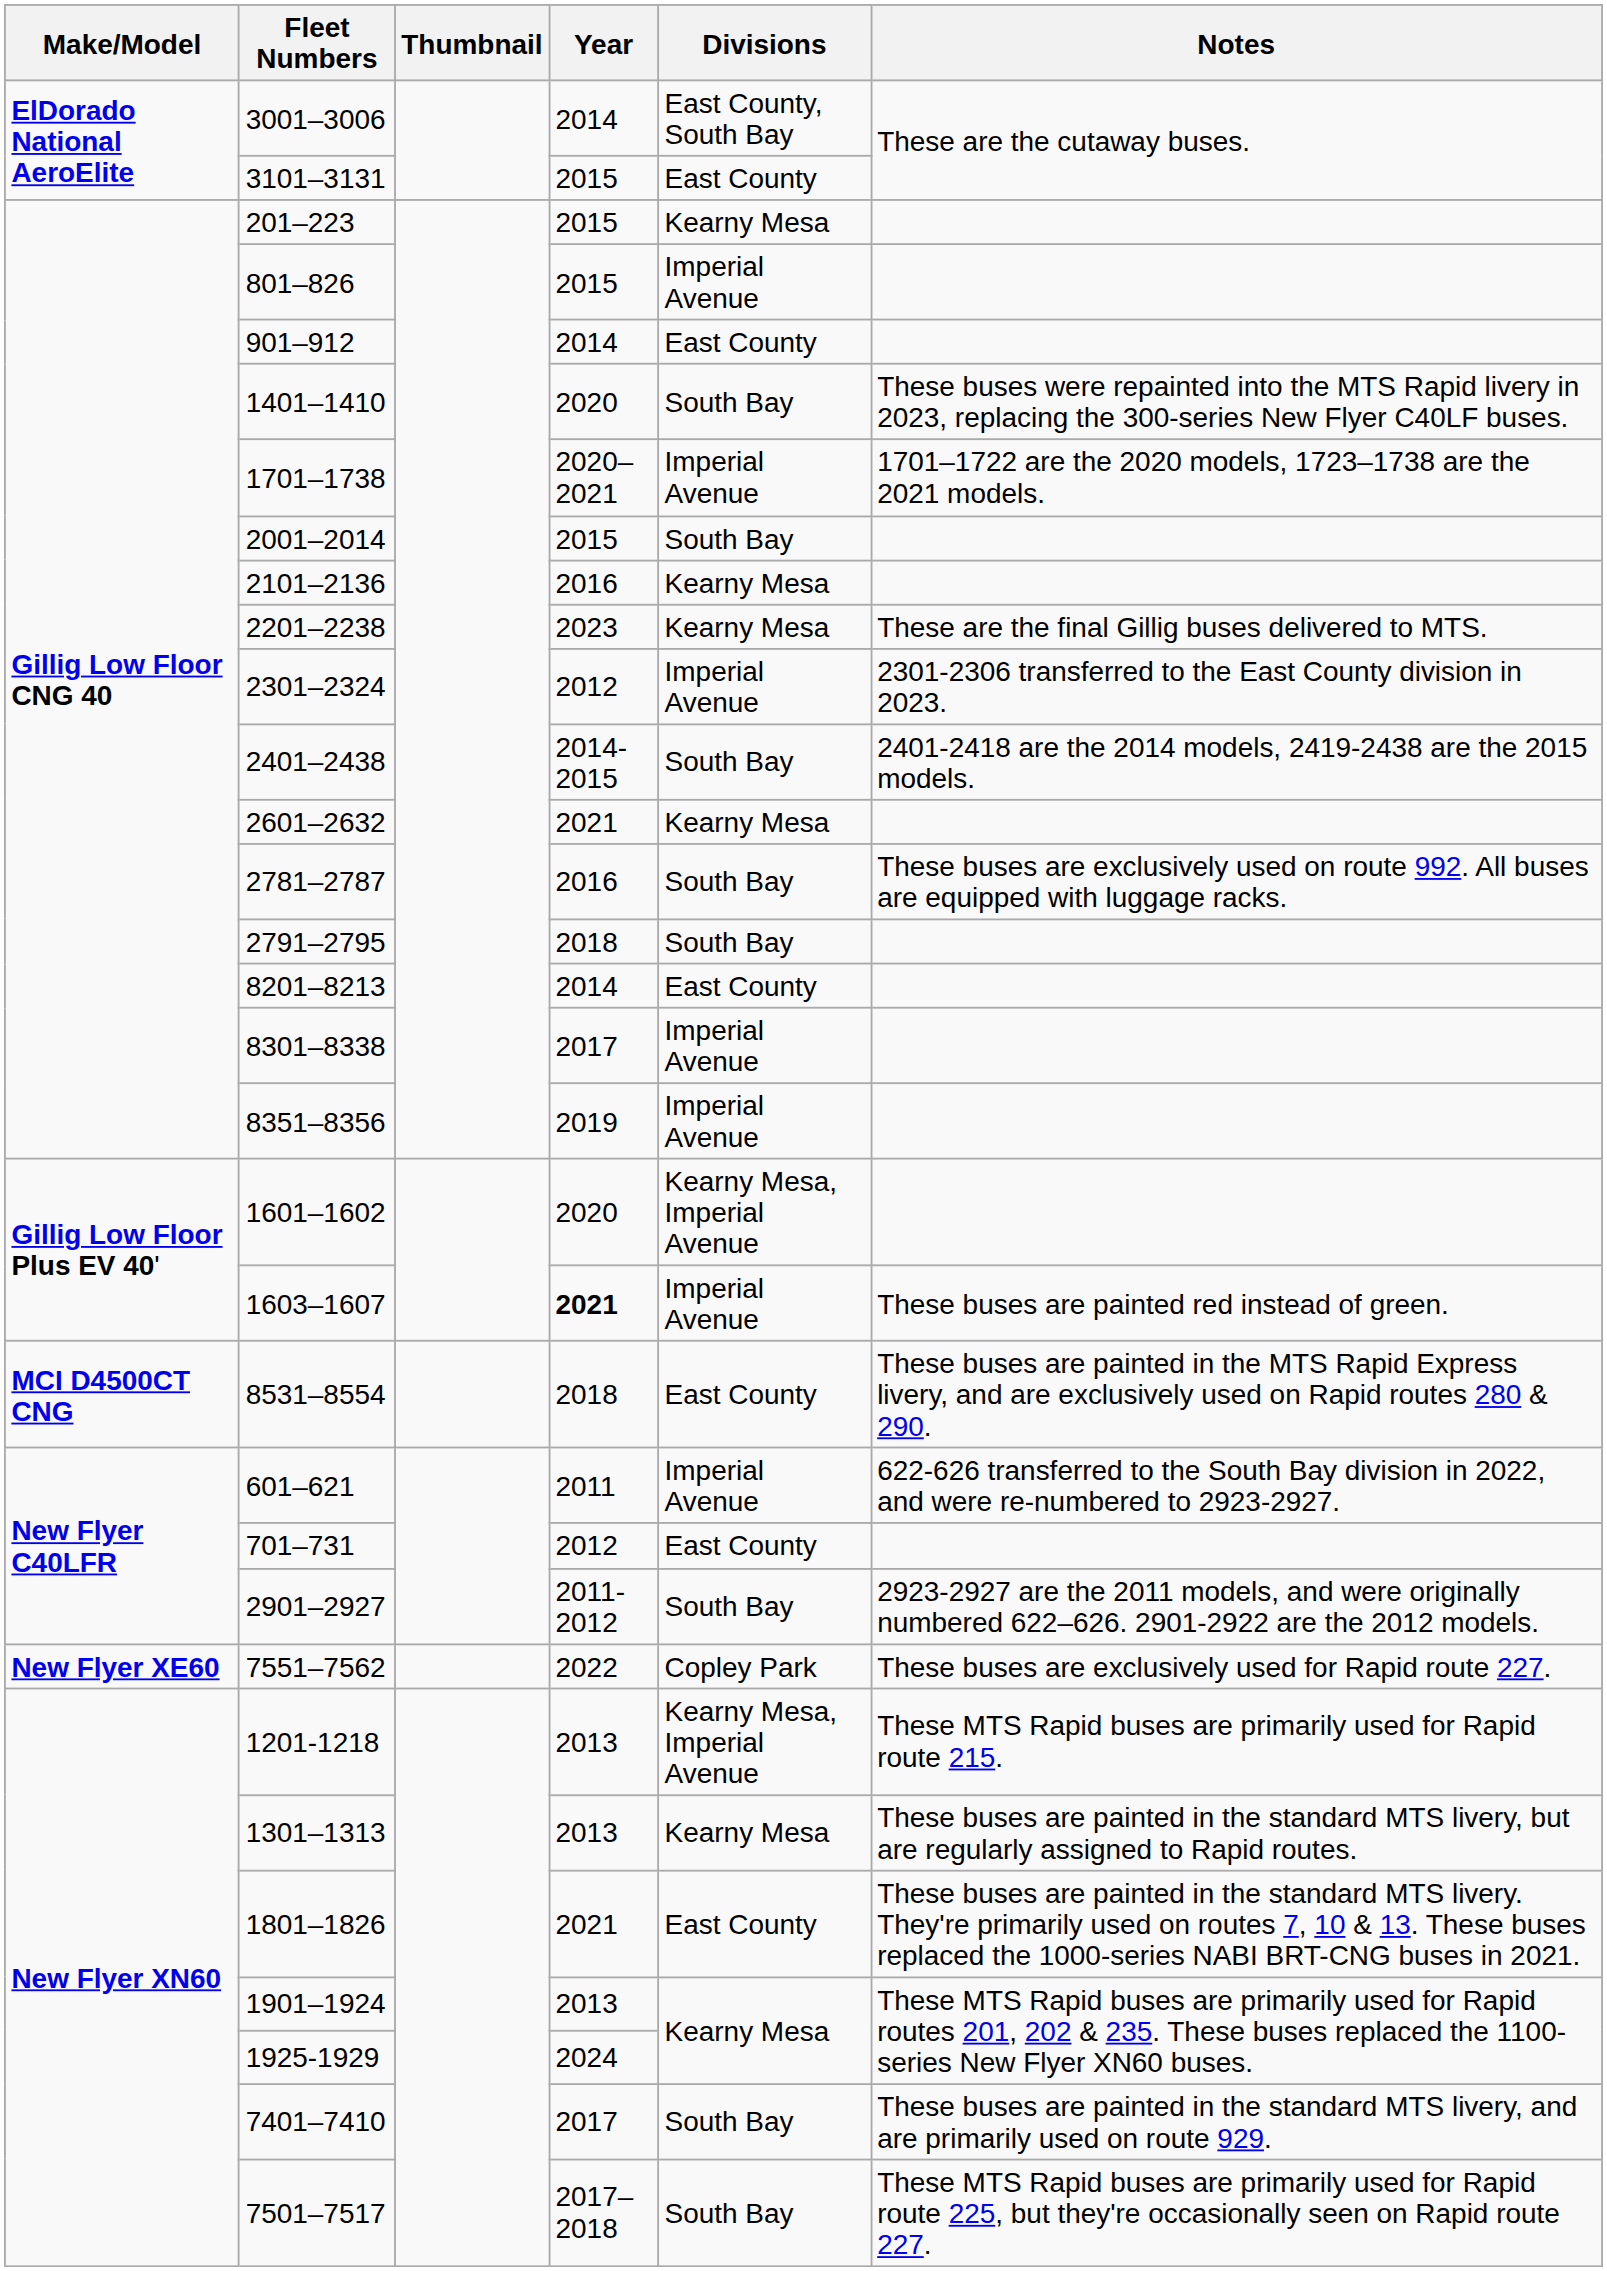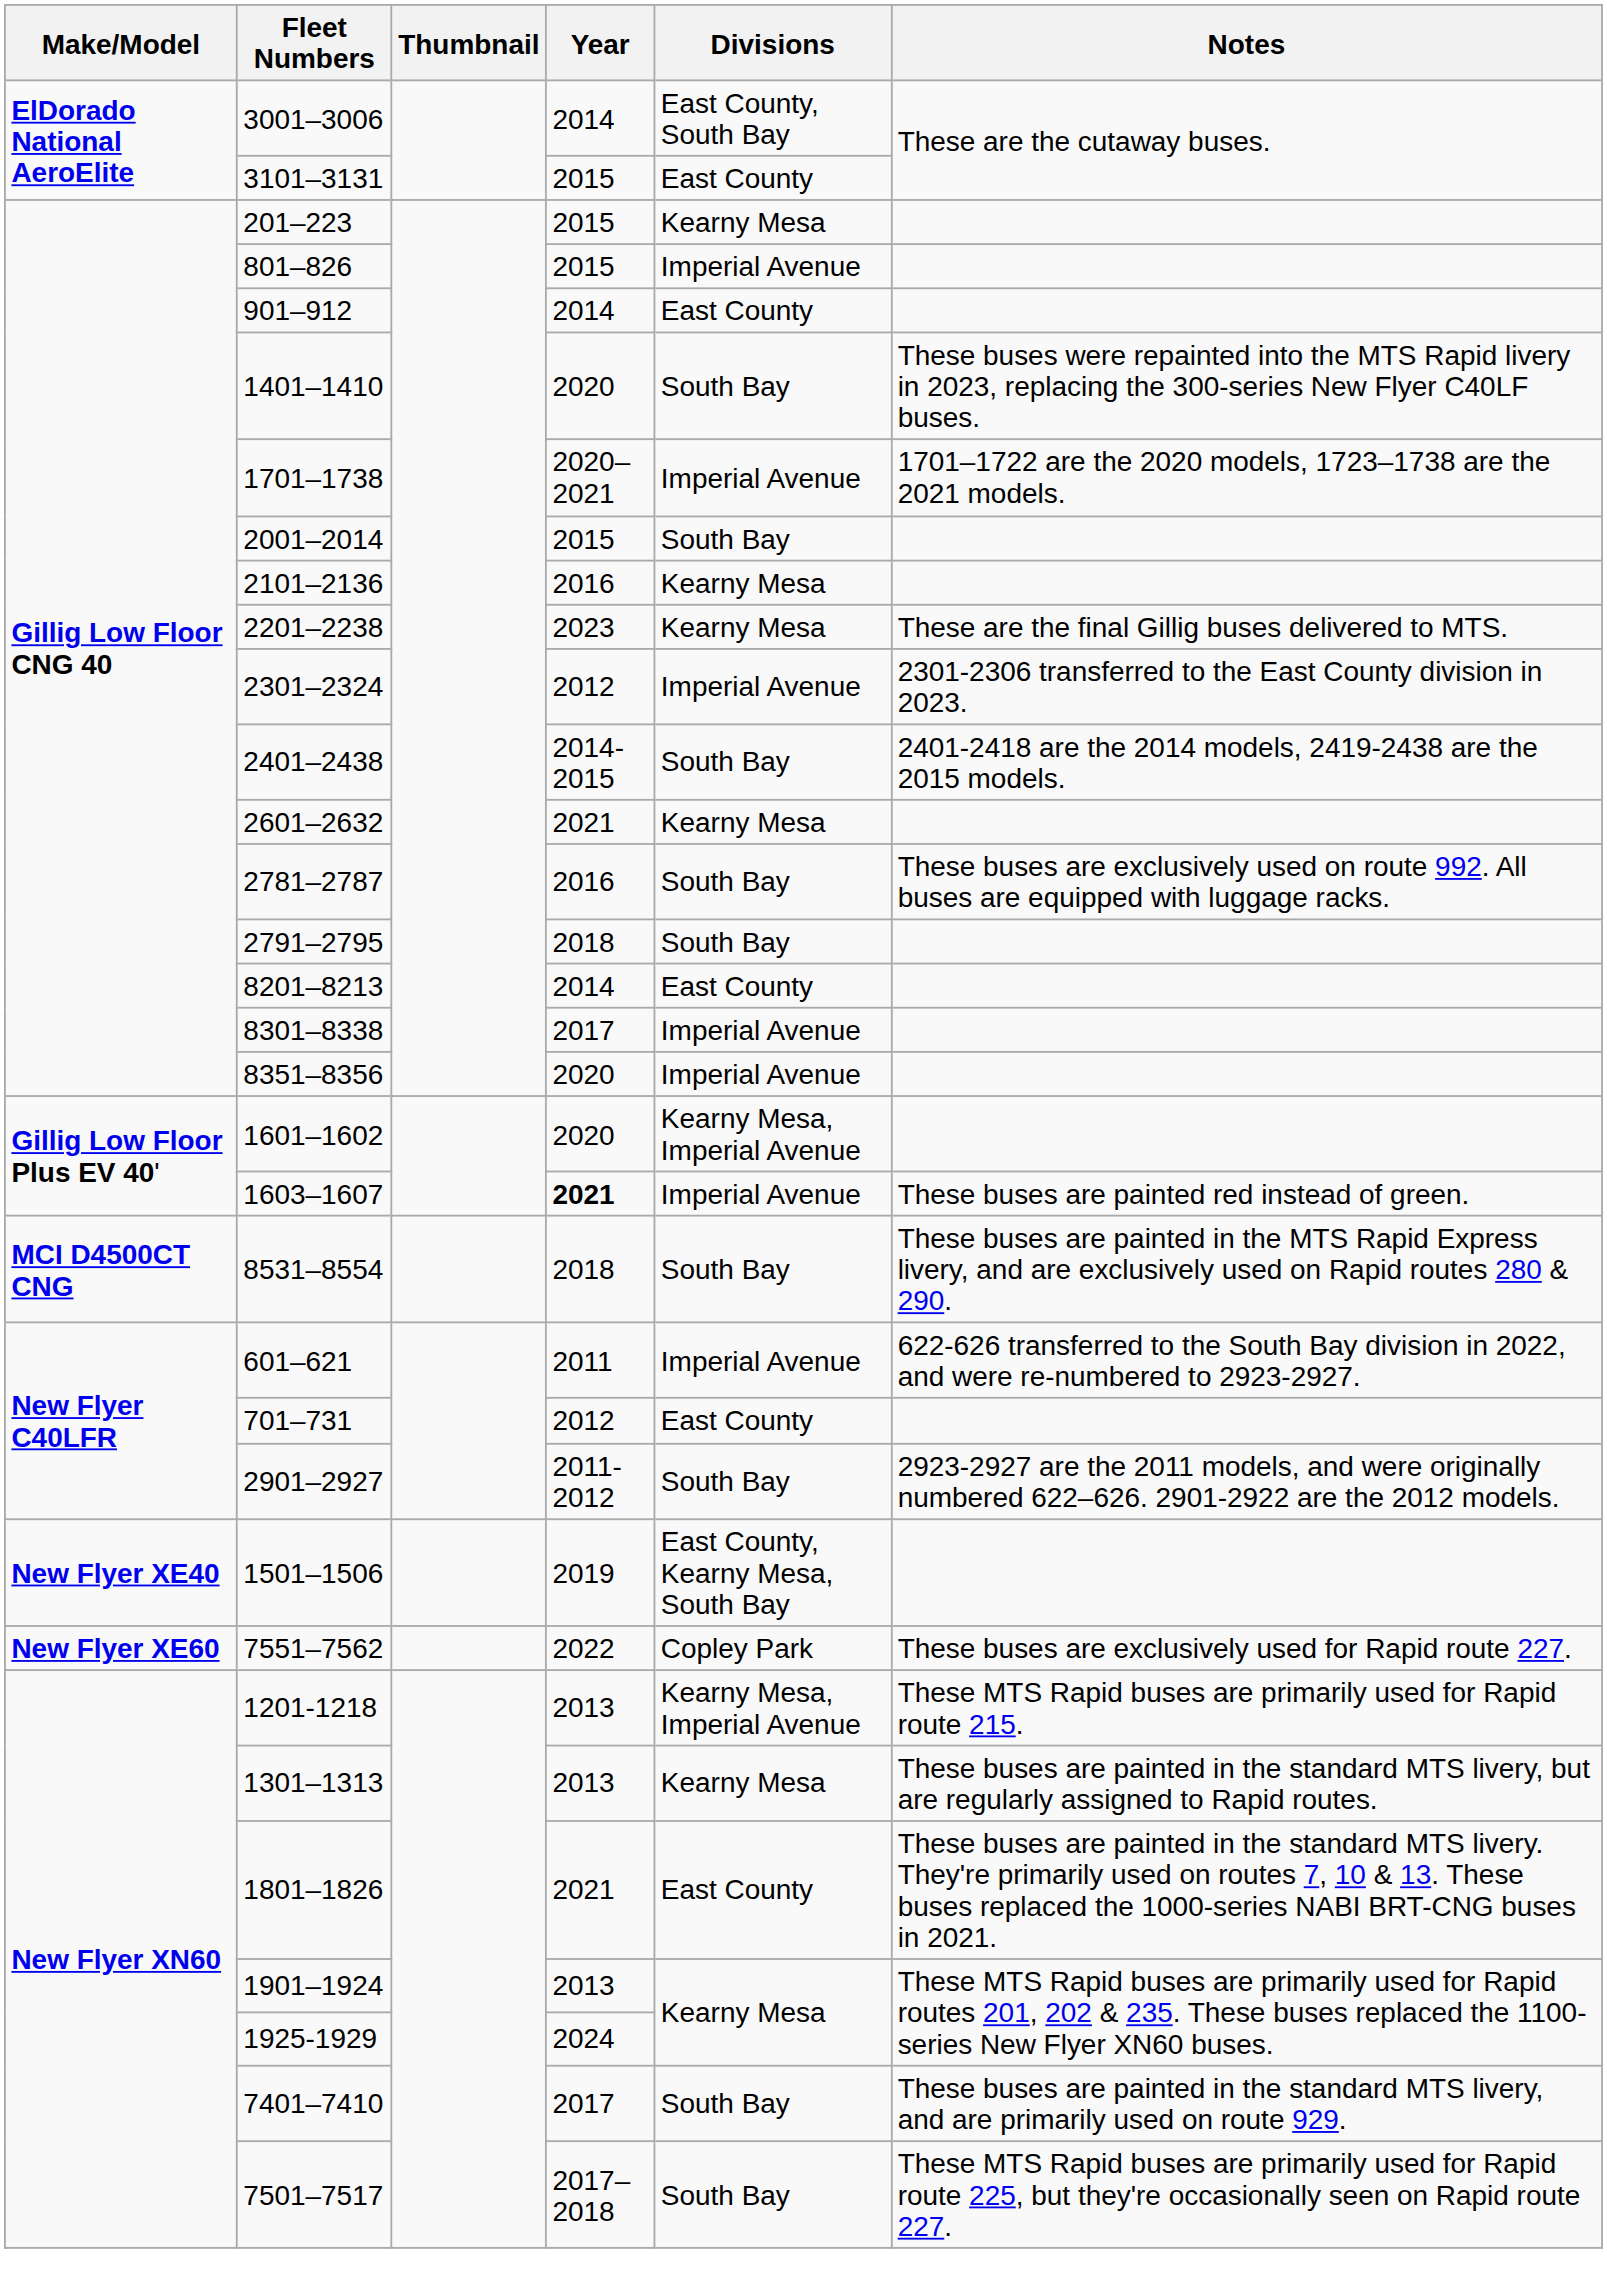8351–8356 | Year: 2019 -> 2020
8531–8554 | Divisions: East County -> South Bay
+ row: New Flyer XE40 | 1501–1506 | 2019 | East County, Kearny Mesa, South Bay
